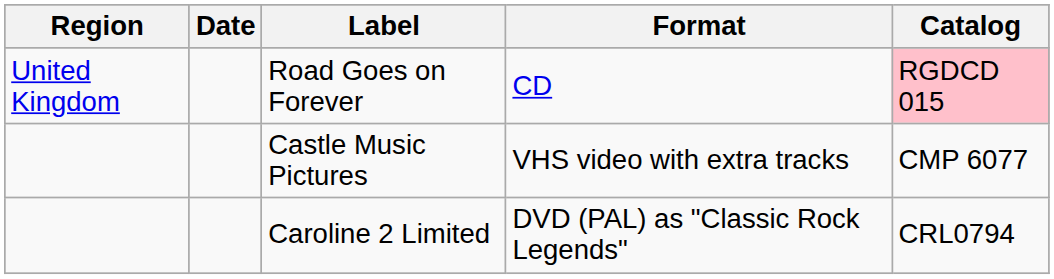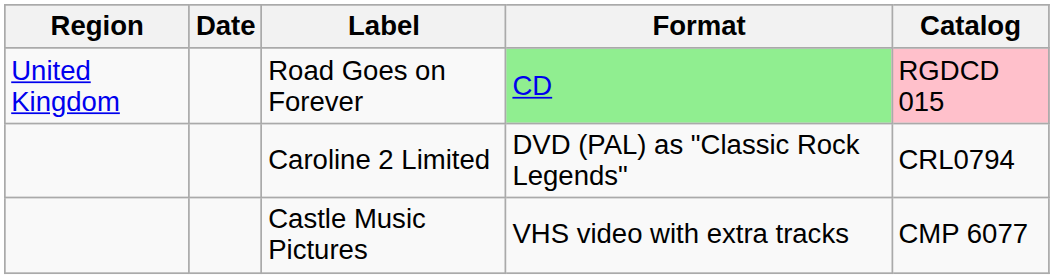Road Goes on Forever | Format: no background -> lightgreen background
rows swapped: Castle Music Pictures <-> Caroline 2 Limited
